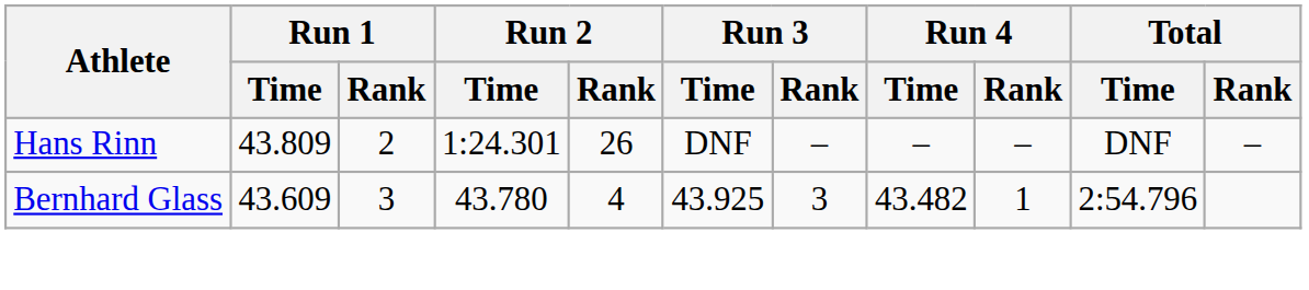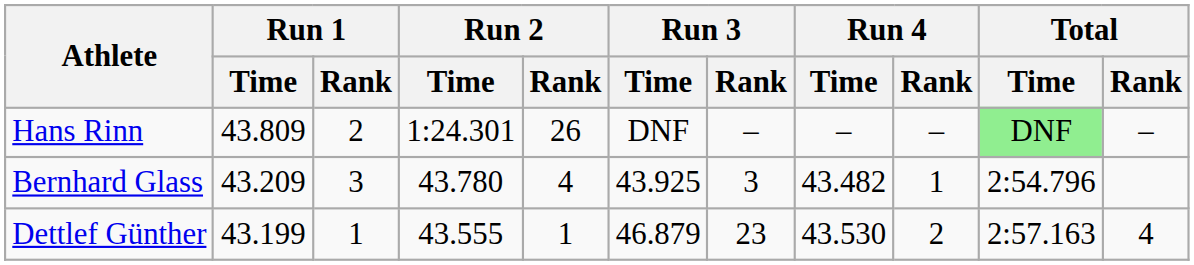Hans Rinn | Total / Time: no background -> lightgreen background
Bernhard Glass | Run 1 / Time: 43.609 -> 43.209
+ row: Dettlef Günther | 43.199 | 1 | 43.555 | 1 | 46.879 | 23 | 43.530 | 2 | 2:57.163 | 4
